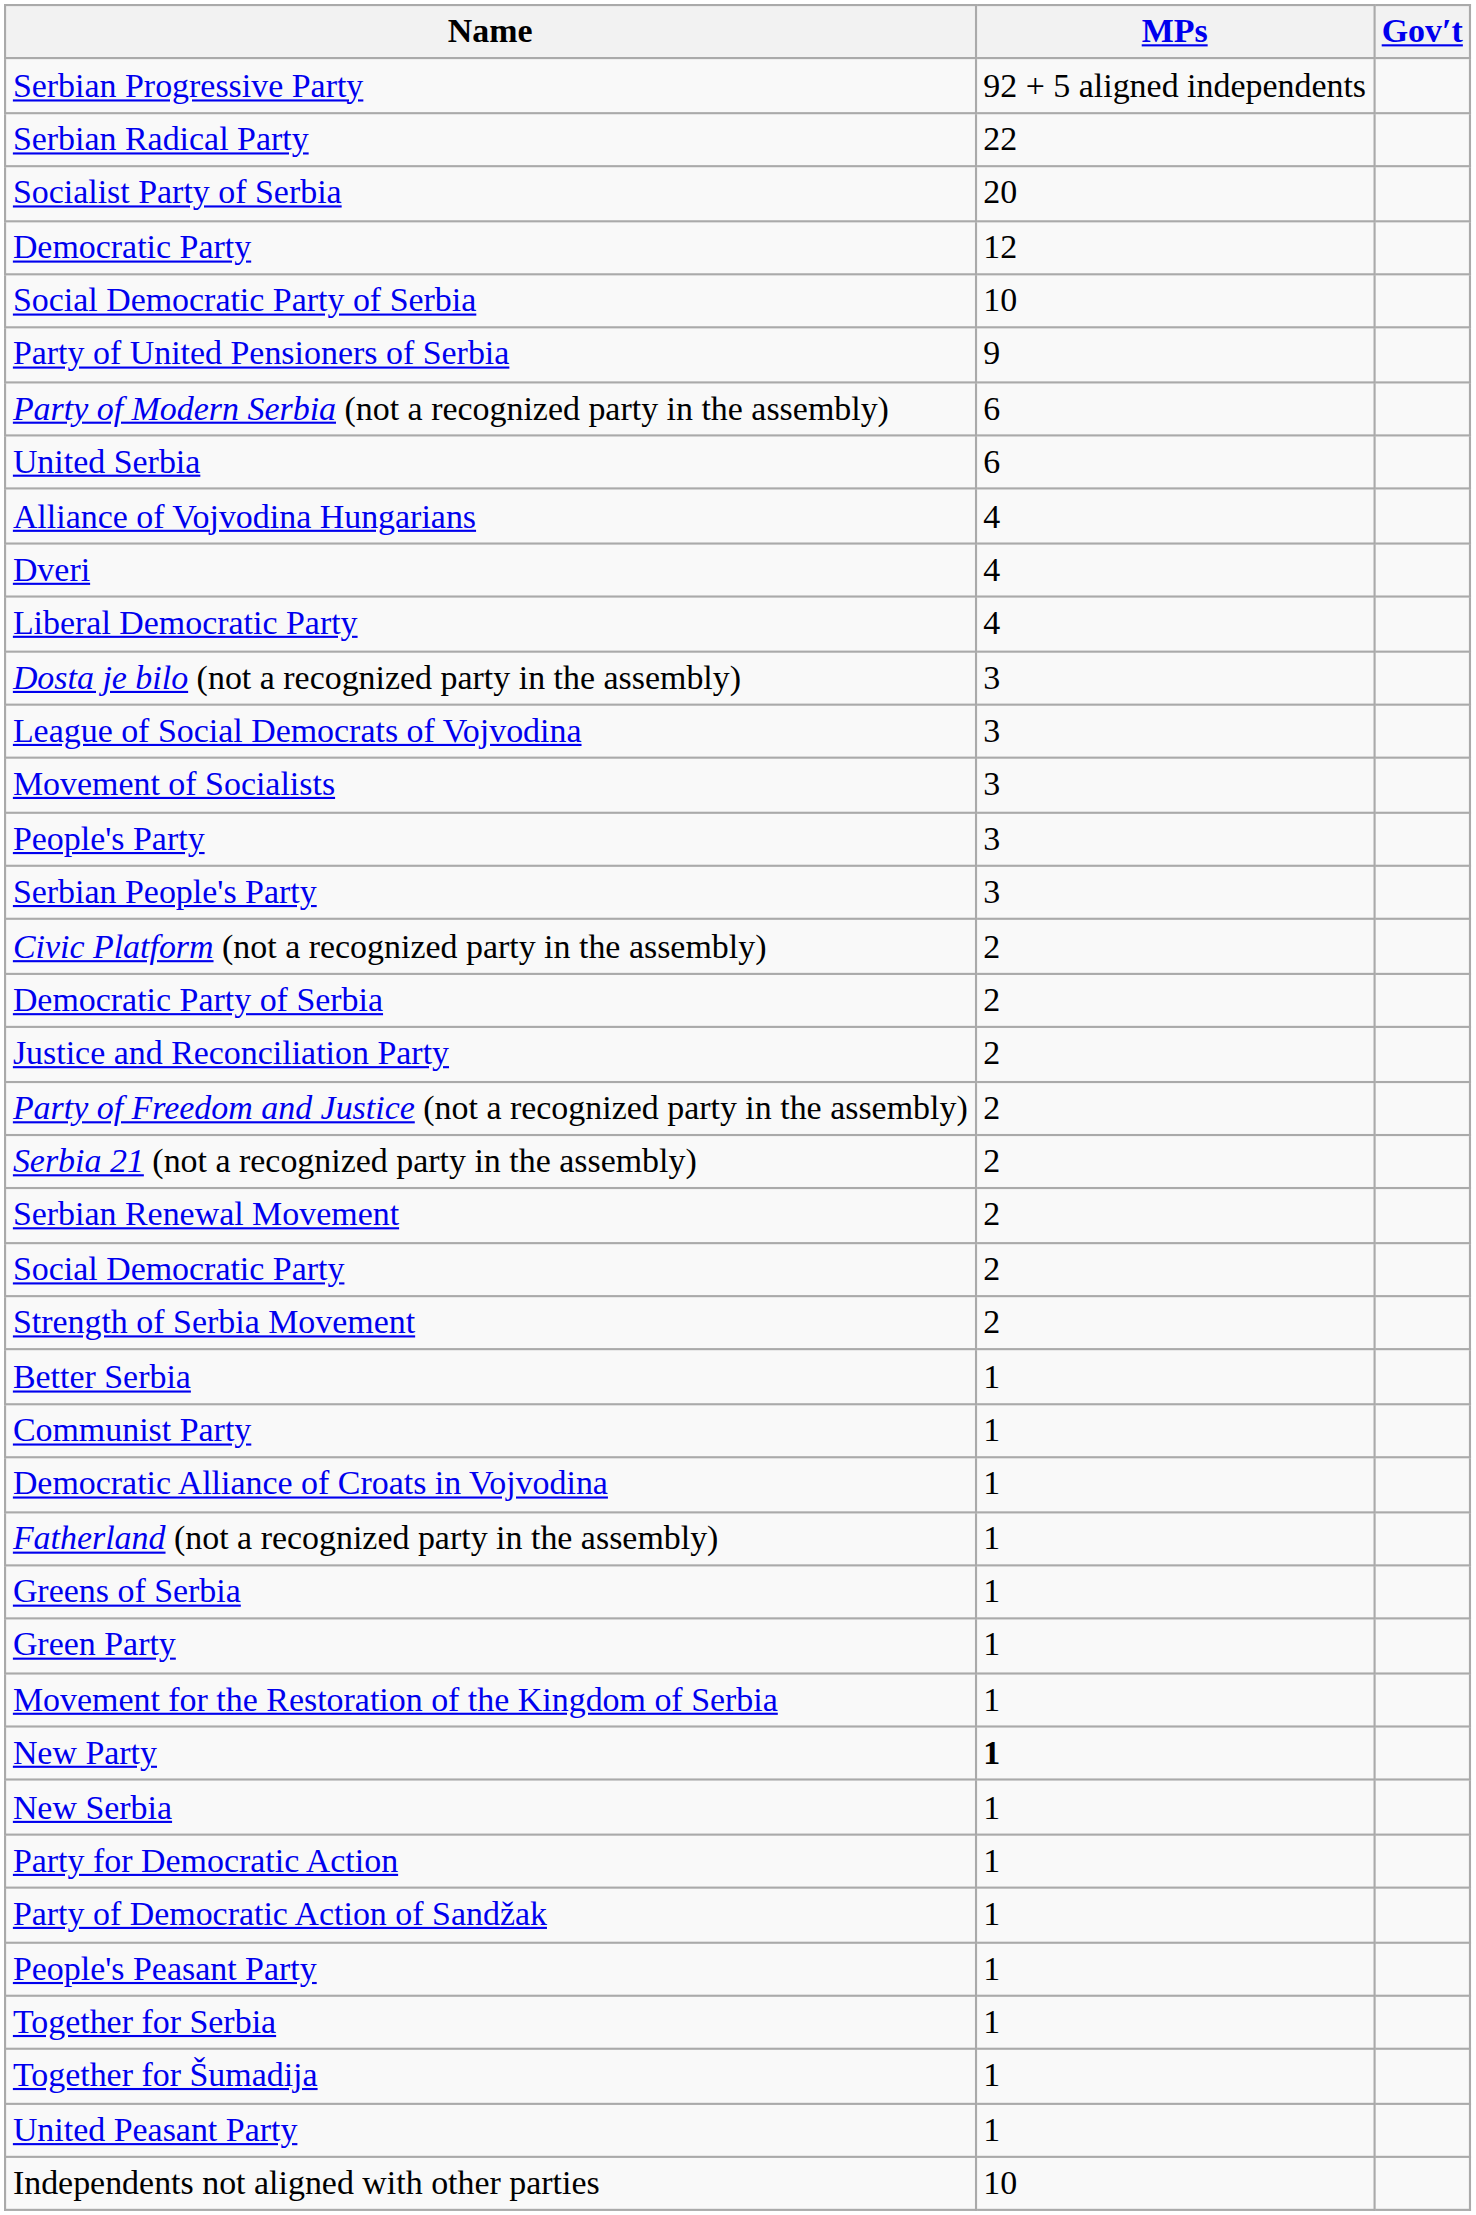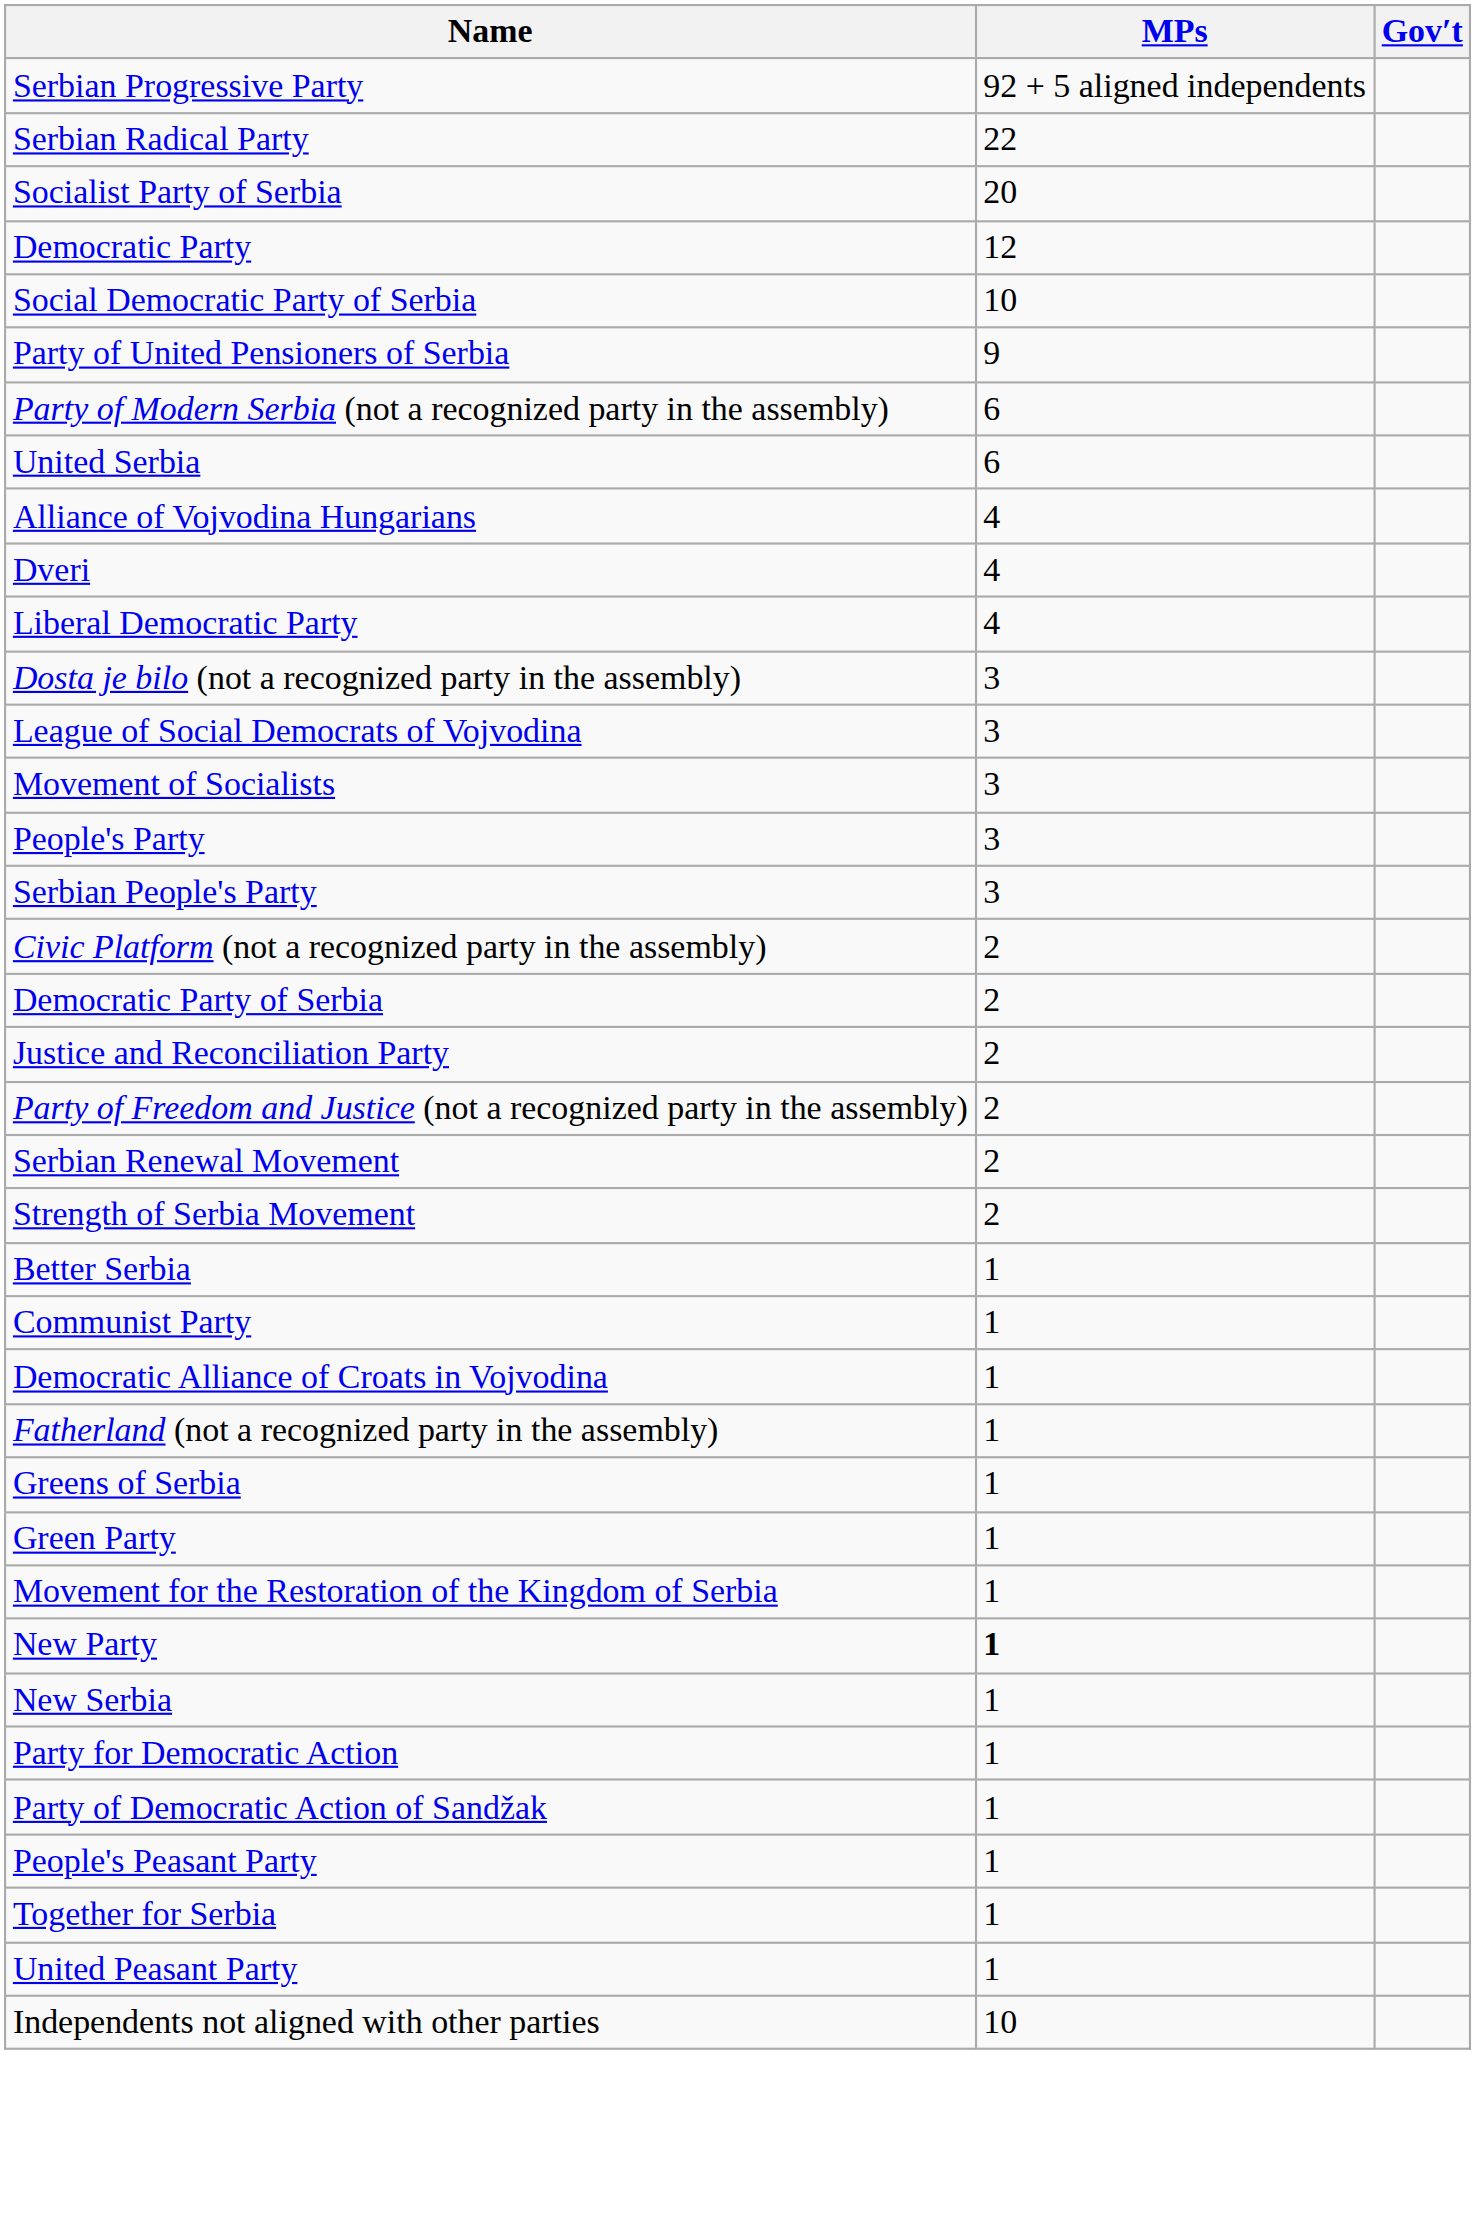- row: Serbia 21 (not a recognized party in the assembly) | 2
- row: Social Democratic Party | 2
- row: Together for Šumadija | 1
